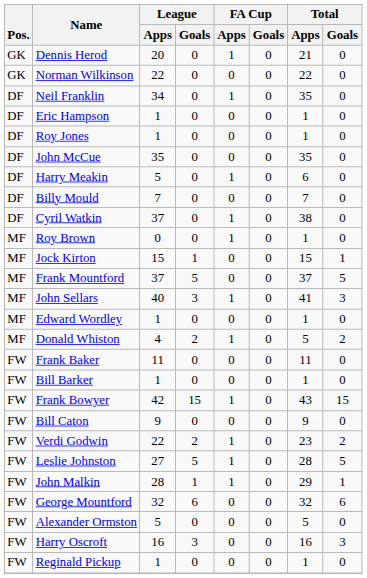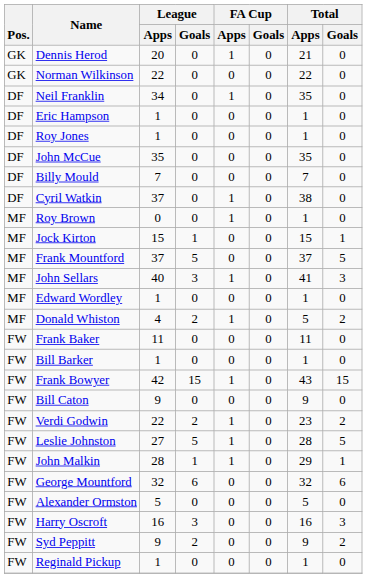- row: DF | Harry Meakin | 5 | 0 | 1 | 0 | 6 | 0
+ row: FW | Syd Peppitt | 9 | 2 | 0 | 0 | 9 | 2
